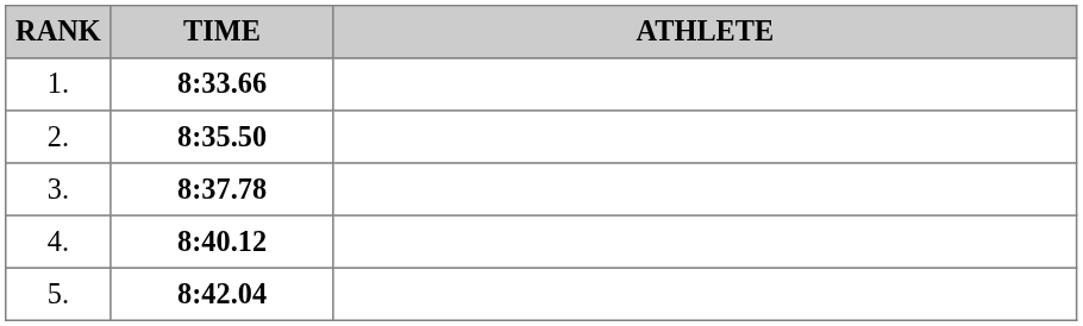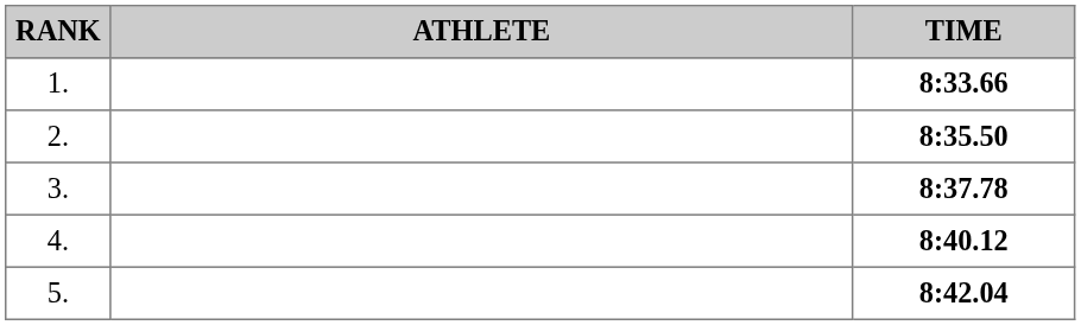columns swapped: ATHLETE <-> TIME
